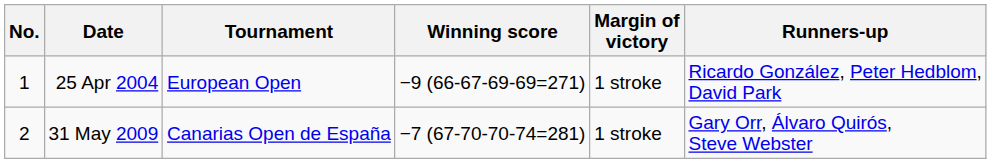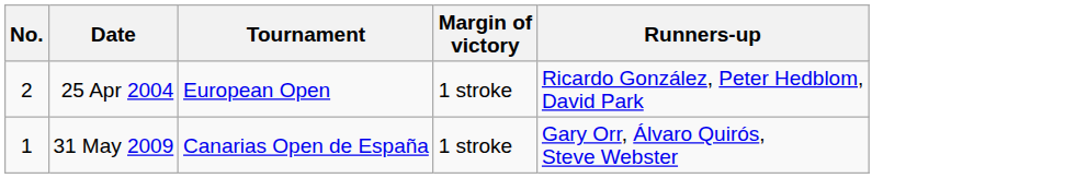- column: Winning score | −9 (66-67-69-69=271) | −7 (67-70-70-74=281)
25 Apr 2004 | No.: 1 -> 2
31 May 2009 | No.: 2 -> 1
